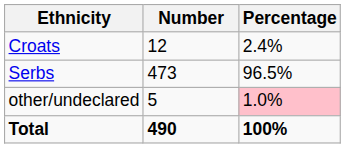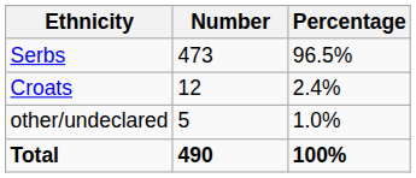rows swapped: Serbs <-> Croats
other/undeclared | Percentage: pink background -> no background
